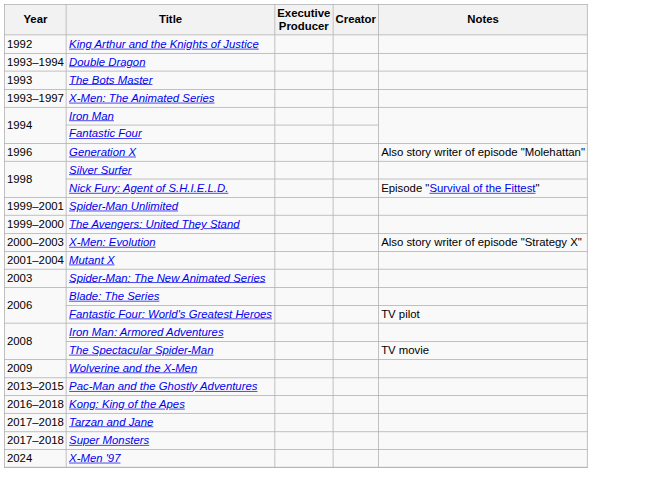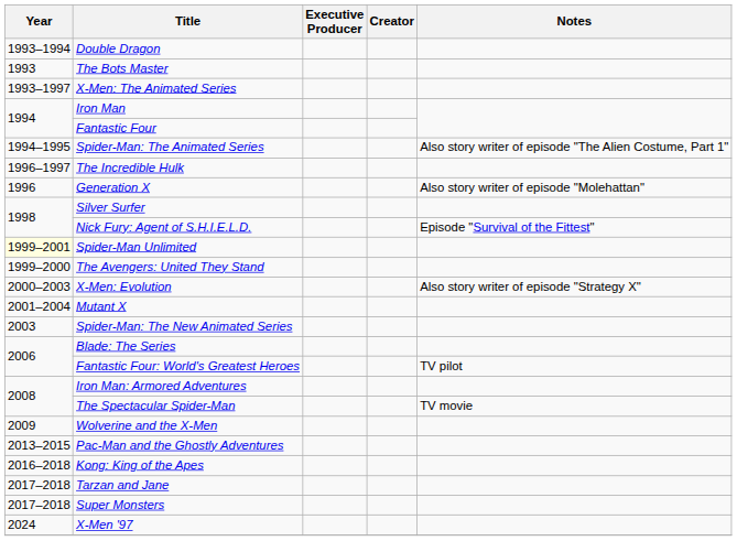- row: 1992 | King Arthur and the Knights of Justice
+ row: 1994–1995 | Spider-Man: The Animated Series | Also story writer of episode "The Alien Costume, Part 1"
+ row: 1996–1997 | The Incredible Hulk
Spider-Man Unlimited | Year: no background -> lightyellow background
